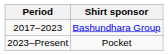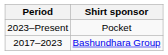rows swapped: 2017–2023 <-> 2023–Present
